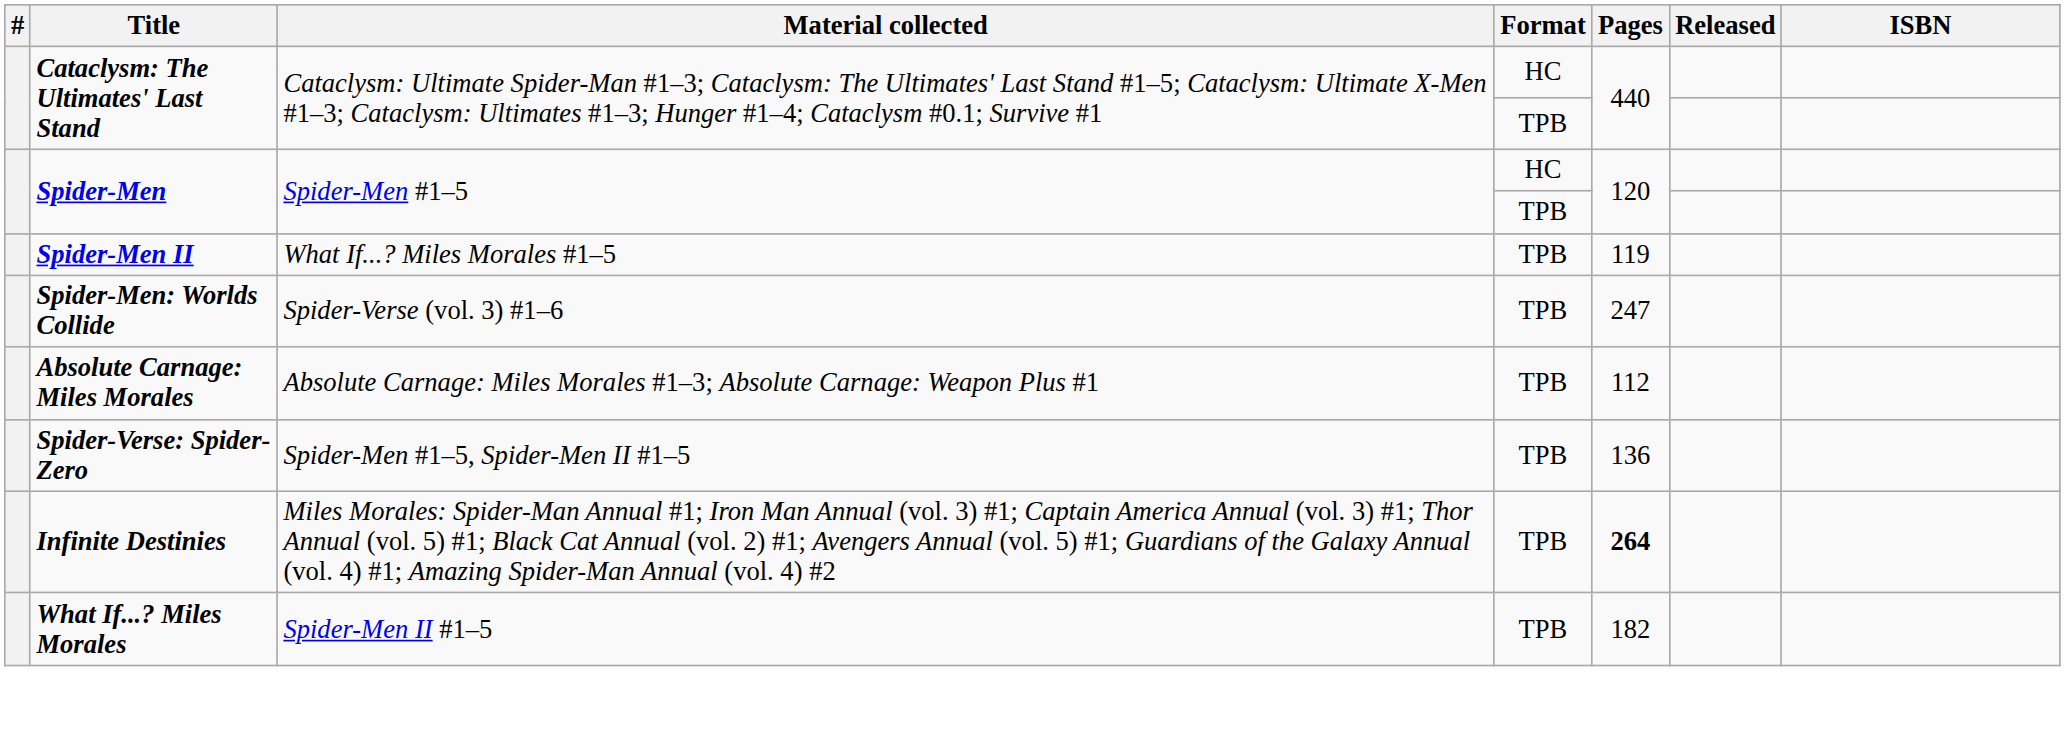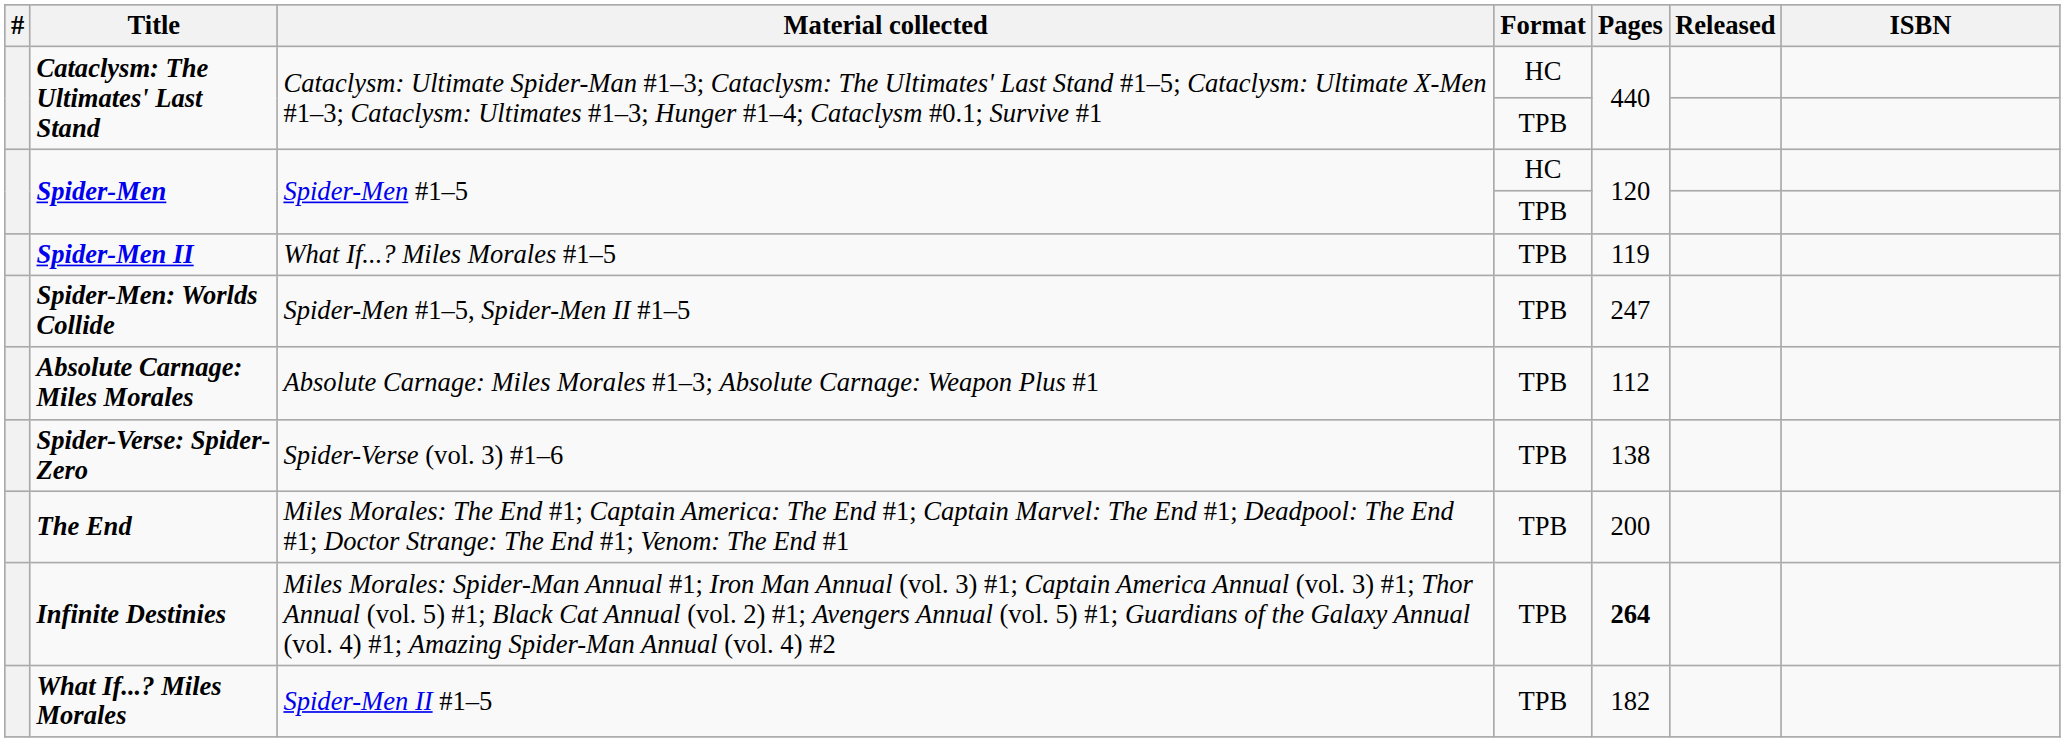Spider-Men: Worlds Collide | Material collected: Spider-Verse (vol. 3) #1–6 -> Spider-Men #1–5, Spider-Men II #1–5
Spider-Verse: Spider-Zero | Material collected: Spider-Men #1–5, Spider-Men II #1–5 -> Spider-Verse (vol. 3) #1–6
Spider-Verse: Spider-Zero | Pages: 136 -> 138
+ row: The End | Miles Morales: The End #1; Captain America: The End #1; Captain Marvel: The End #1; Deadpool: The End #1; Doctor Strange: The End #1; Venom: The End #1 | TPB | 200
